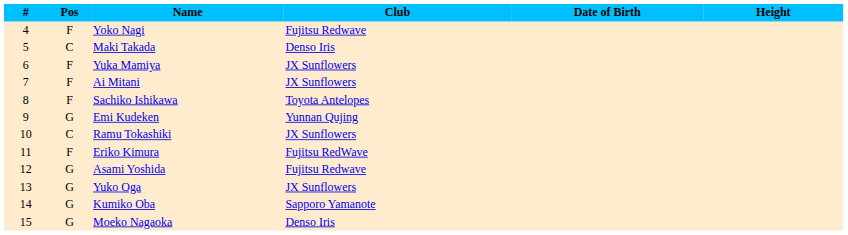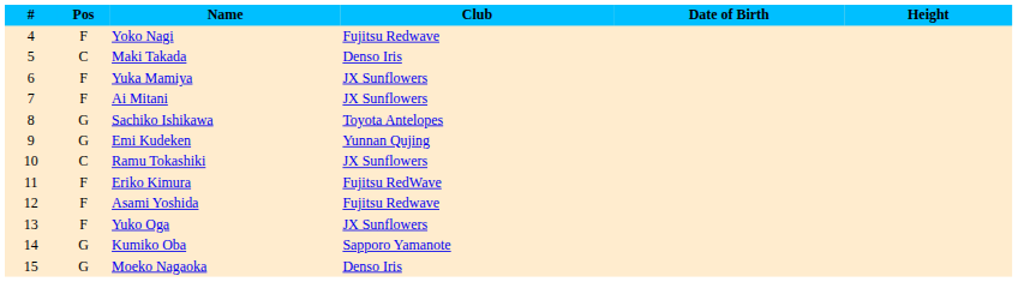Sachiko Ishikawa | Pos: F -> G
Asami Yoshida | Pos: G -> F
Yuko Oga | Pos: G -> F
